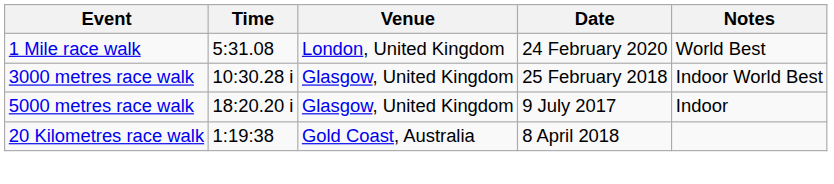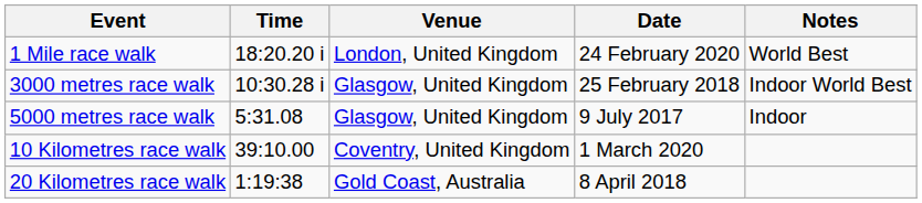1 Mile race walk | Time: 5:31.08 -> 18:20.20 i
5000 metres race walk | Time: 18:20.20 i -> 5:31.08
+ row: 10 Kilometres race walk | 39:10.00 | Coventry, United Kingdom | 1 March 2020
